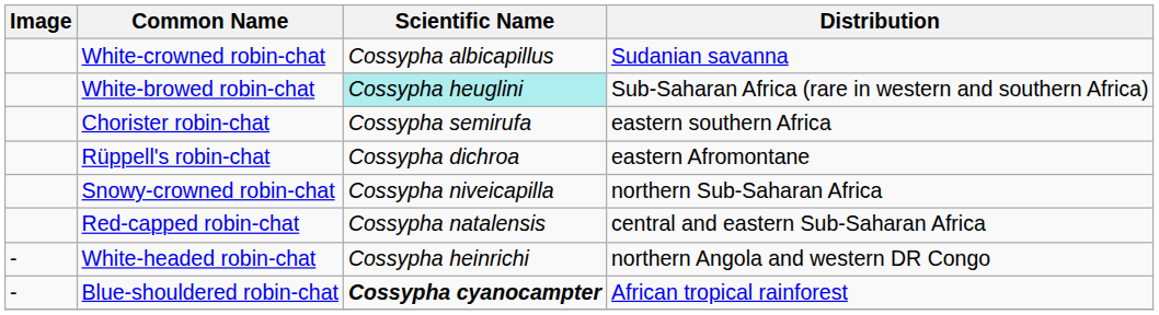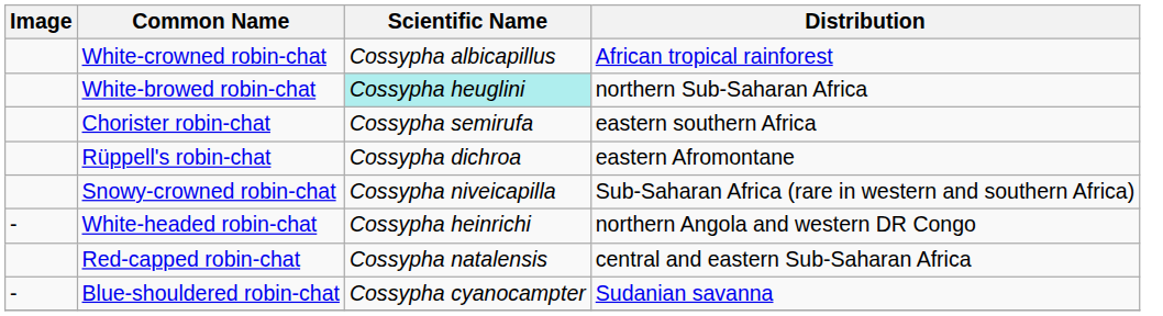White-crowned robin-chat | Distribution: Sudanian savanna -> African tropical rainforest
White-browed robin-chat | Distribution: Sub-Saharan Africa (rare in western and southern Africa) -> northern Sub-Saharan Africa
Snowy-crowned robin-chat | Distribution: northern Sub-Saharan Africa -> Sub-Saharan Africa (rare in western and southern Africa)
rows swapped: Red-capped robin-chat <-> White-headed robin-chat
Blue-shouldered robin-chat | Scientific Name: bold -> normal
Blue-shouldered robin-chat | Distribution: African tropical rainforest -> Sudanian savanna
